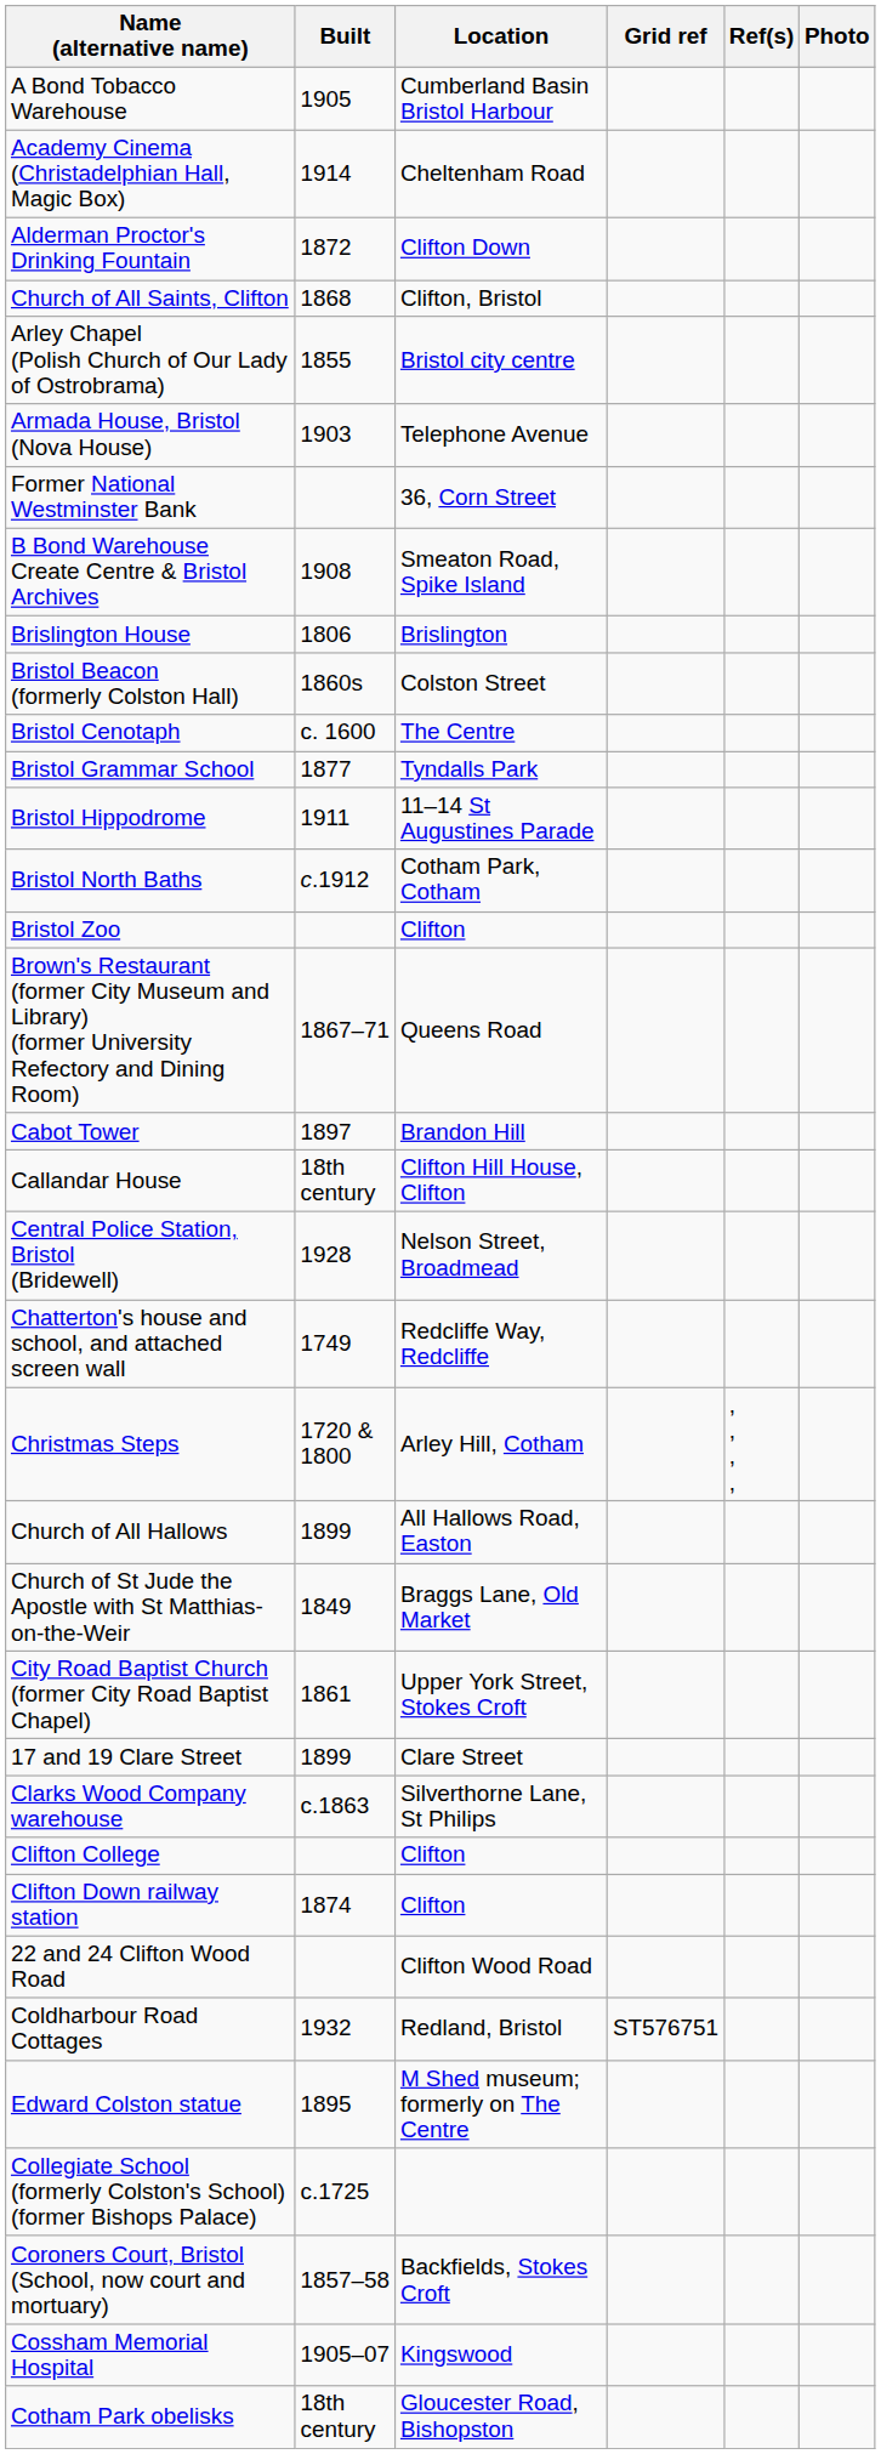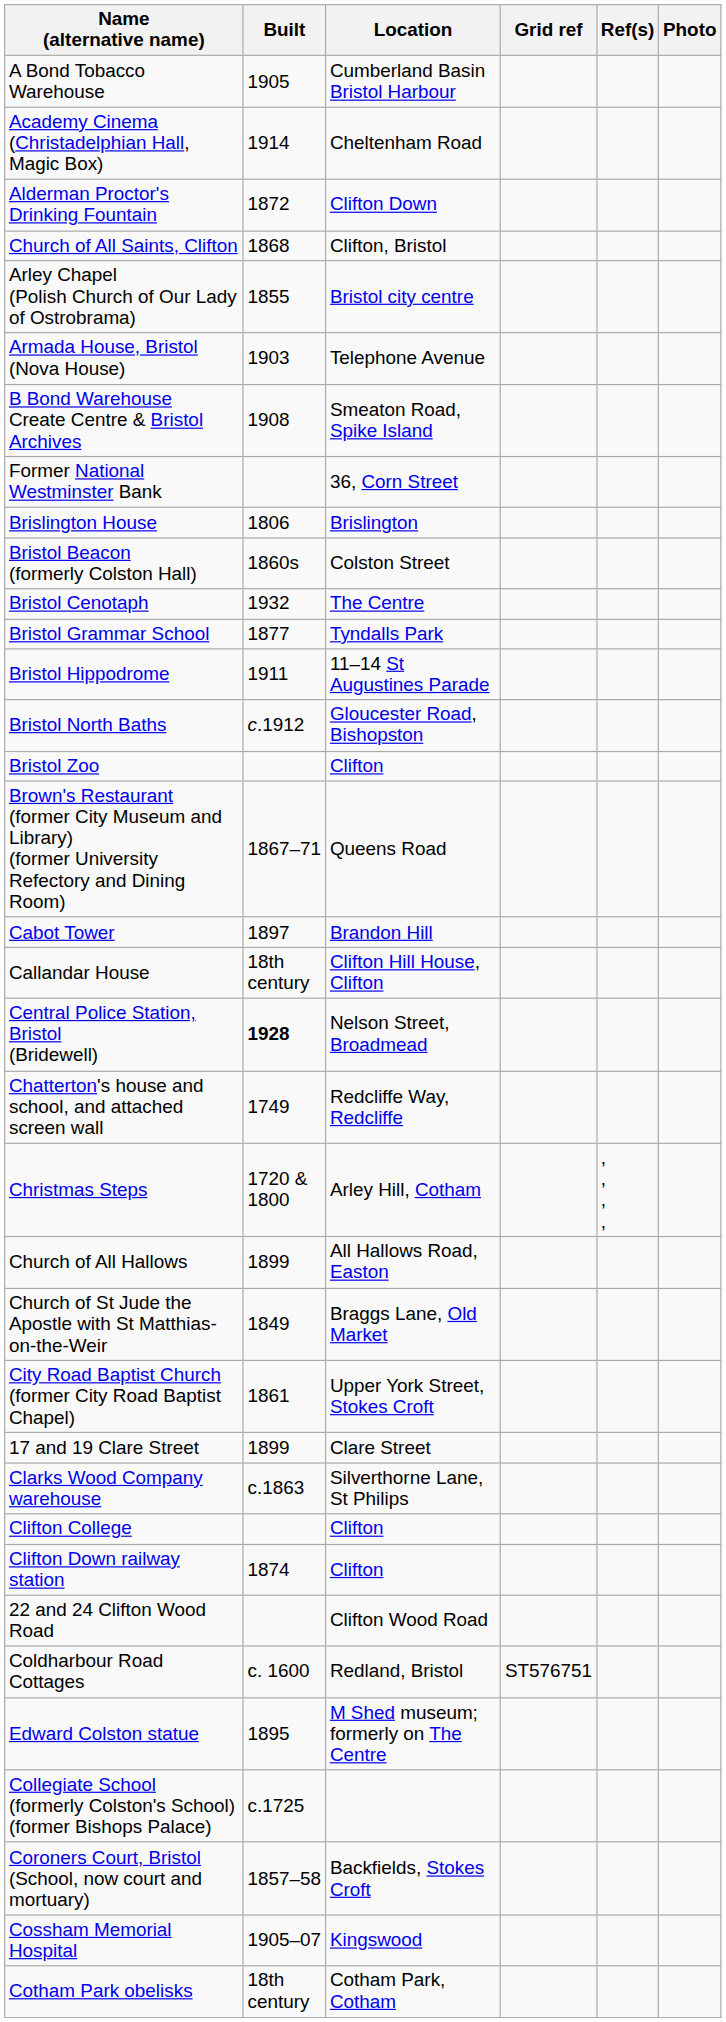rows swapped: B Bond Warehouse Create Centre & Bristol Archives <-> Former National Westminster Bank
Bristol Cenotaph | Built: c. 1600 -> 1932
Bristol North Baths | Location: Cotham Park, Cotham -> Gloucester Road, Bishopston
Central Police Station, Bristol (Bridewell) | Built: normal -> bold
Coldharbour Road Cottages | Built: 1932 -> c. 1600
Cotham Park obelisks | Location: Gloucester Road, Bishopston -> Cotham Park, Cotham
